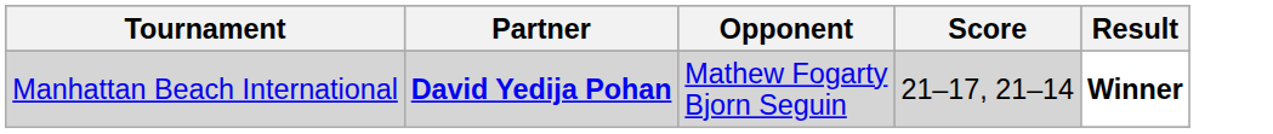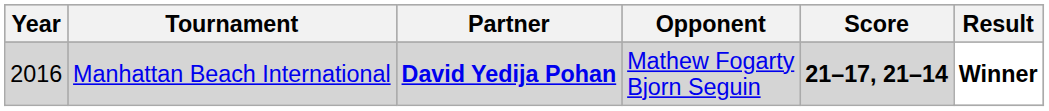+ column: Year | 2016
Manhattan Beach International | Score: normal -> bold
